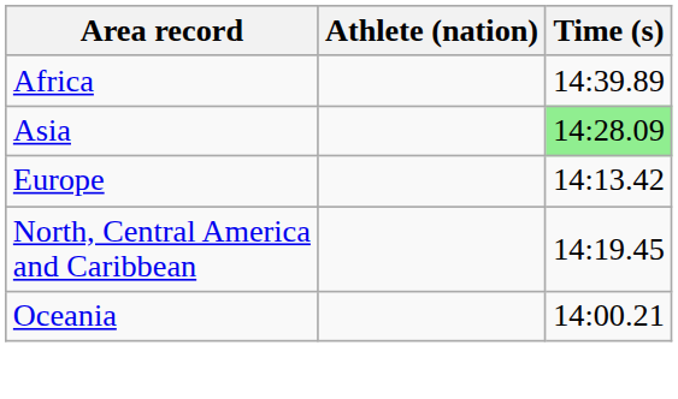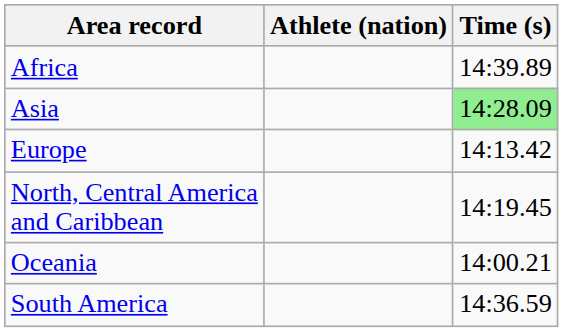+ row: South America | 14:36.59
